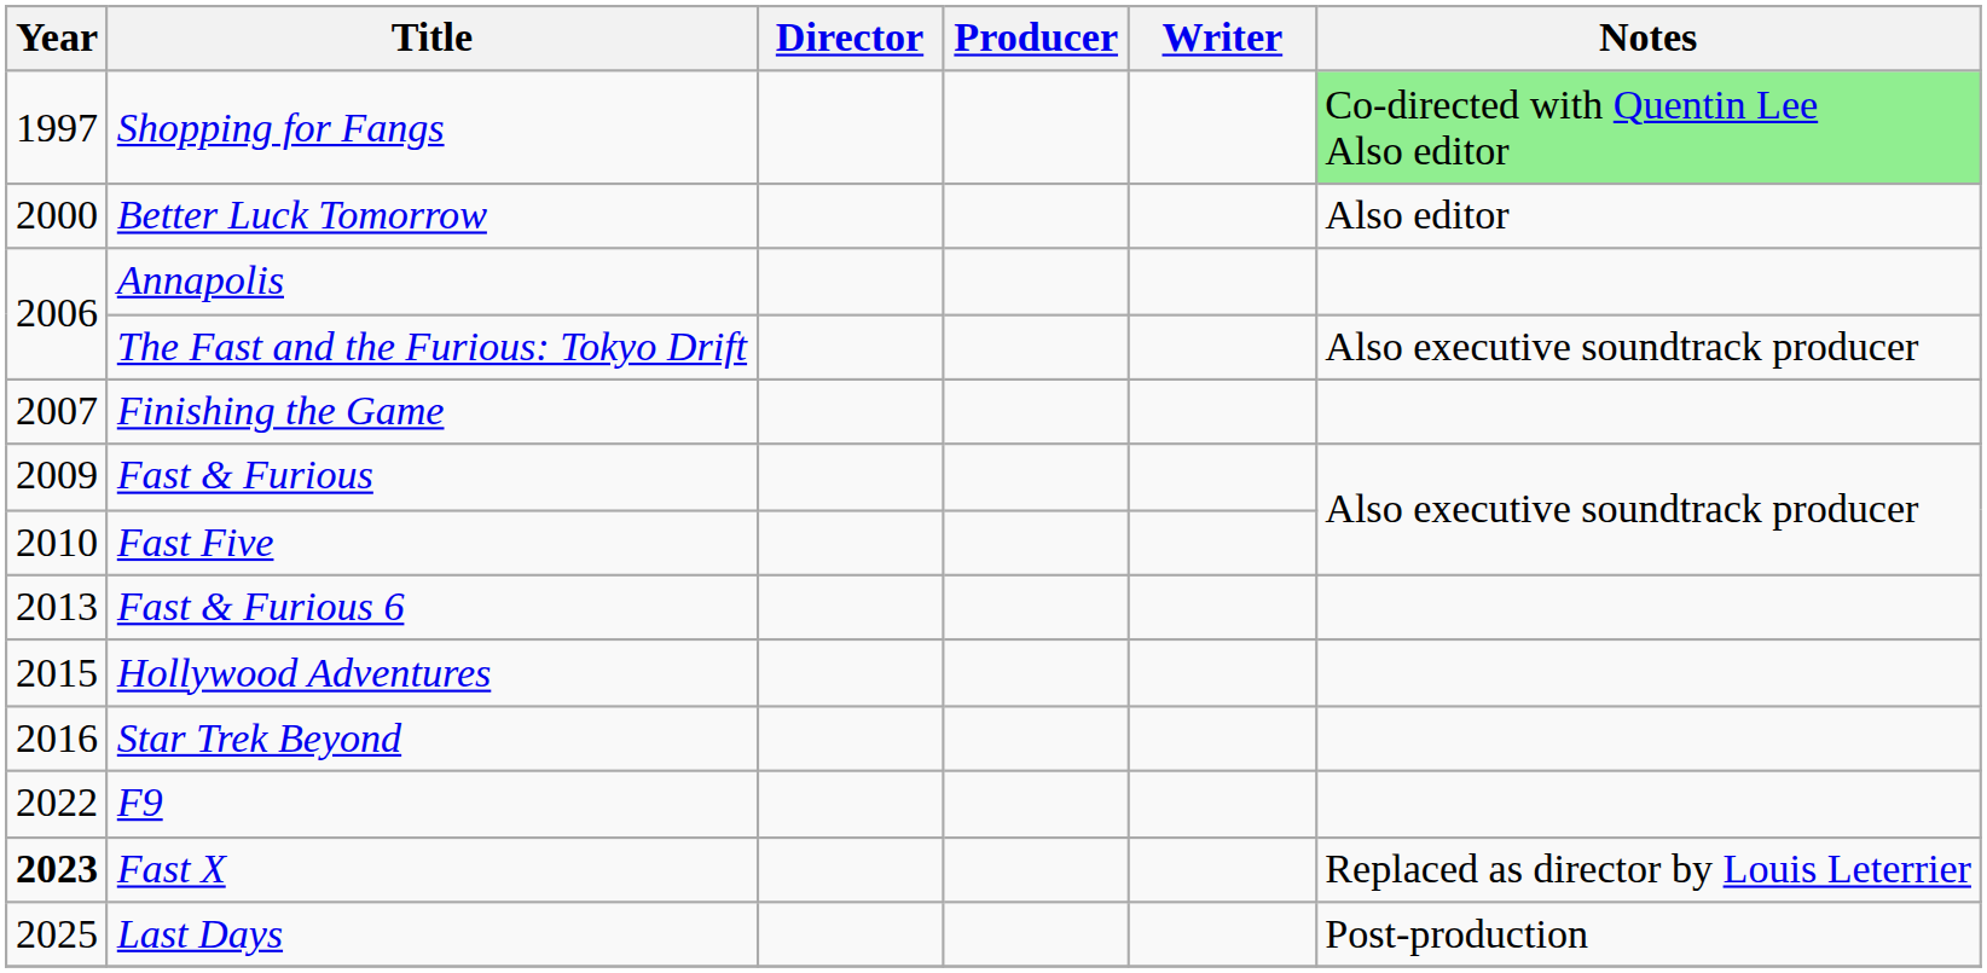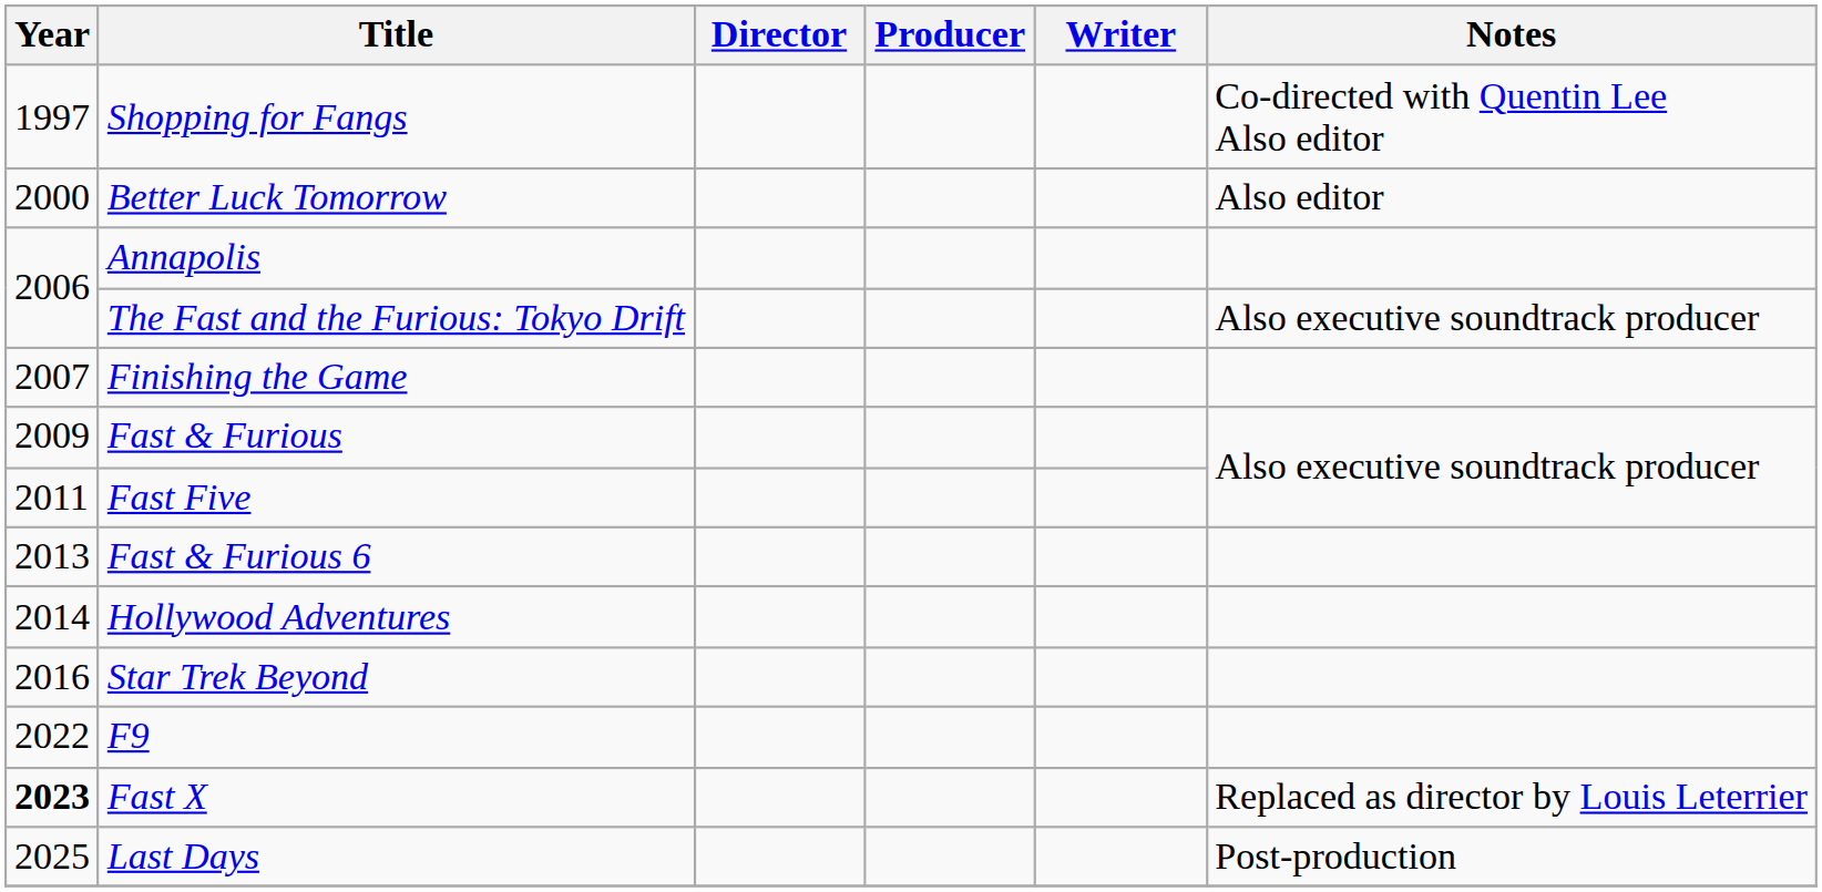Shopping for Fangs | Notes: lightgreen background -> no background
Fast Five | Year: 2010 -> 2011
Hollywood Adventures | Year: 2015 -> 2014
